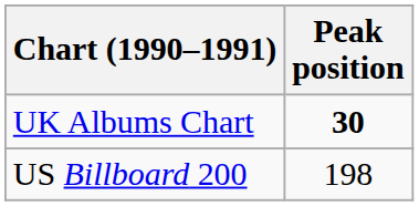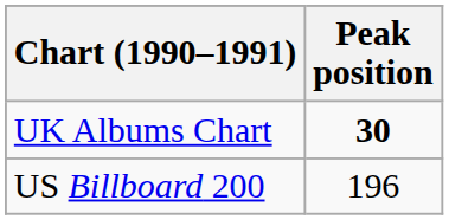US Billboard 200 | Peak position: 198 -> 196
